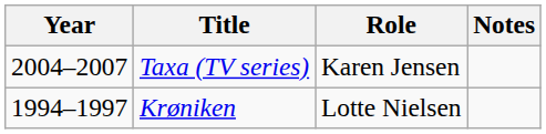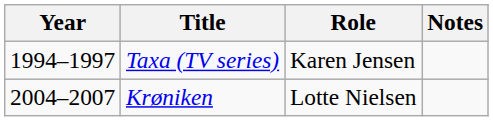Taxa (TV series) | Year: 2004–2007 -> 1994–1997
Krøniken | Year: 1994–1997 -> 2004–2007
